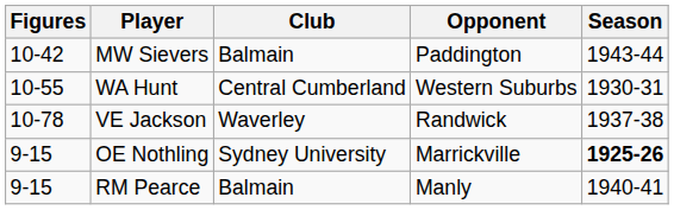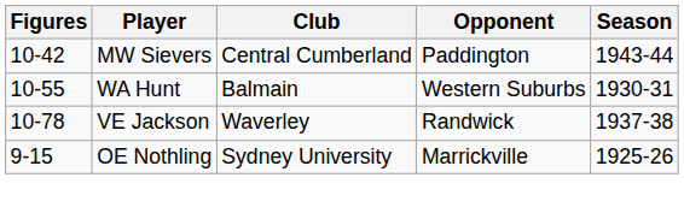MW Sievers | Club: Balmain -> Central Cumberland
WA Hunt | Club: Central Cumberland -> Balmain
OE Nothling | Season: bold -> normal
- row: 9-15 | RM Pearce | Balmain | Manly | 1940-41
